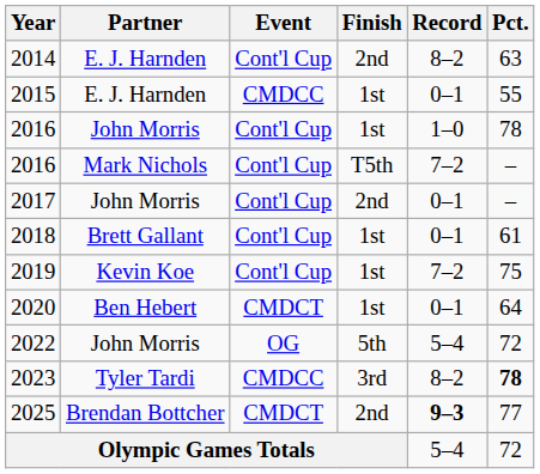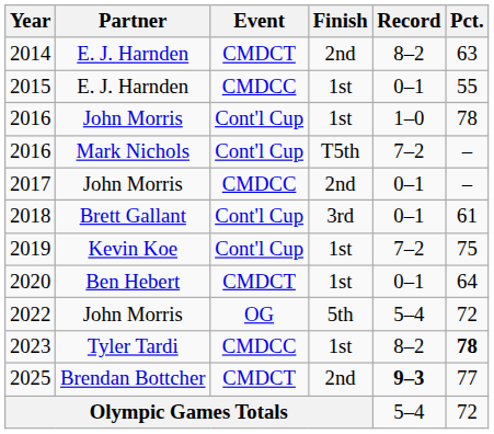2014 | Event: Cont'l Cup -> CMDCT
2017 | Event: Cont'l Cup -> CMDCC
2018 | Finish: 1st -> 3rd
2023 | Finish: 3rd -> 1st
